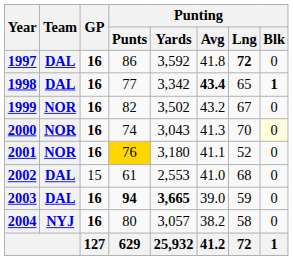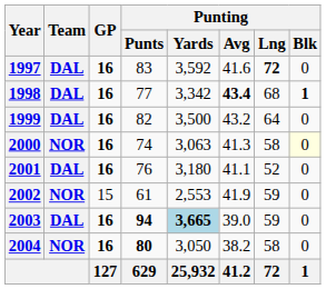1997 | Punting / Punts: 86 -> 83
1997 | Punting / Avg: 41.8 -> 41.6
1998 | Punting / Lng: 65 -> 68
1999 | Team: NOR -> DAL
1999 | Punting / Yards: 3,502 -> 3,500
1999 | Punting / Lng: 67 -> 64
2000 | Punting / Yards: 3,043 -> 3,063
2000 | Punting / Lng: 70 -> 58
2001 | Team: NOR -> DAL
2001 | Punting / Punts: gold background -> no background
2002 | Team: DAL -> NOR
2002 | Punting / Avg: 41.0 -> 41.9
2002 | Punting / Lng: 68 -> 59
2003 | Punting / Yards: no background -> lightblue background
2004 | Team: NYJ -> NOR
2004 | Punting / Punts: normal -> bold
2004 | Punting / Yards: 3,057 -> 3,050
